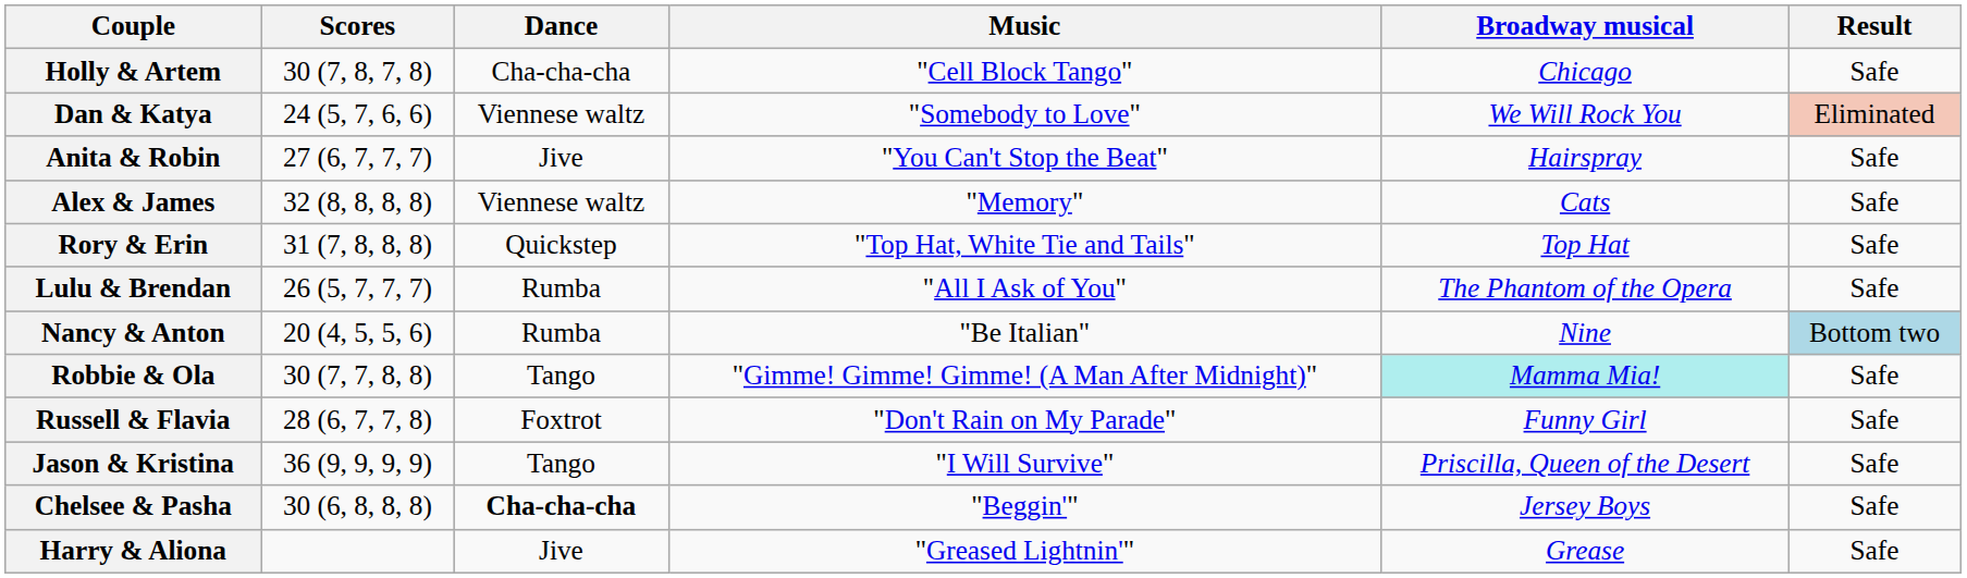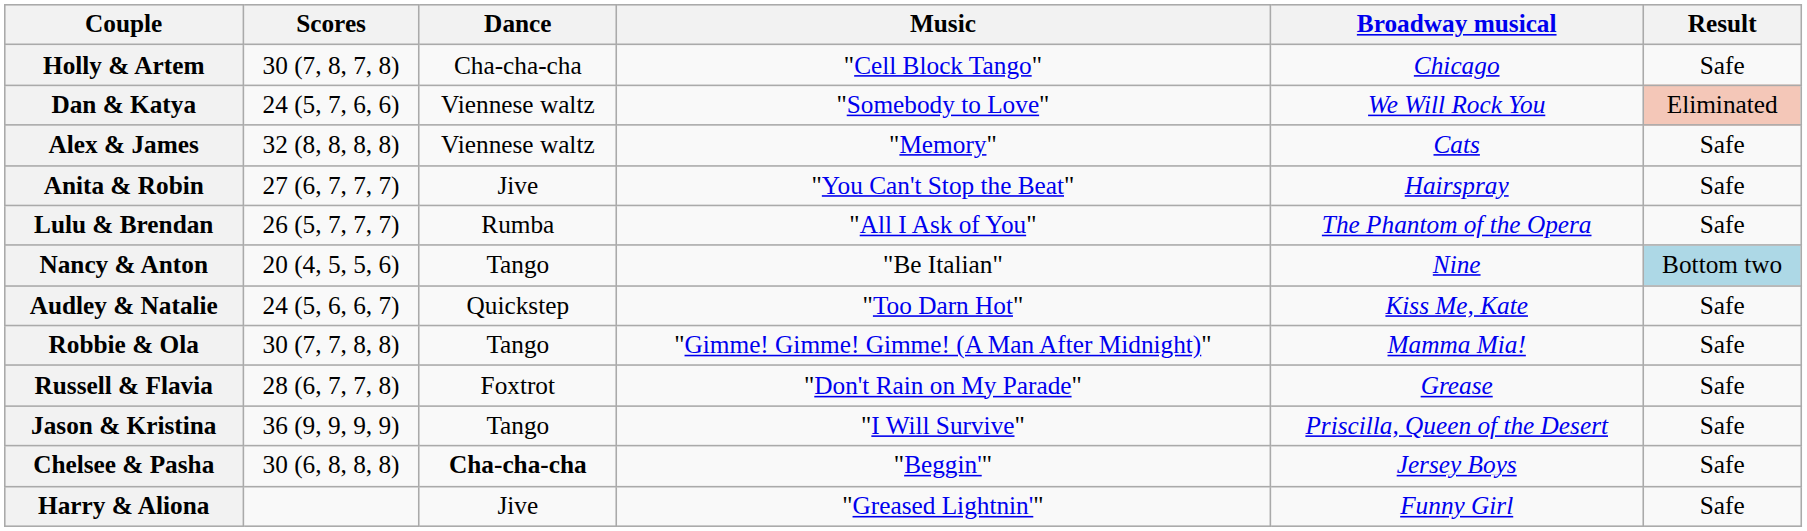rows swapped: Anita & Robin <-> Alex & James
- row: Rory & Erin | 31 (7, 8, 8, 8) | Quickstep | "Top Hat, White Tie and Tails" | Top Hat | Safe
Nancy & Anton | Dance: Rumba -> Tango
+ row: Audley & Natalie | 24 (5, 6, 6, 7) | Quickstep | "Too Darn Hot" | Kiss Me, Kate | Safe
Robbie & Ola | Broadway musical: paleturquoise background -> no background
Russell & Flavia | Broadway musical: Funny Girl -> Grease
Harry & Aliona | Broadway musical: Grease -> Funny Girl
